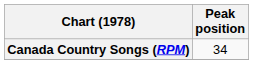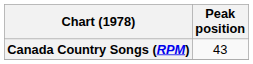Canada Country Songs (RPM) | Peak position: 34 -> 43
